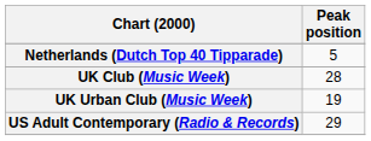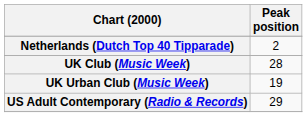Netherlands (Dutch Top 40 Tipparade) | Peak position: 5 -> 2
